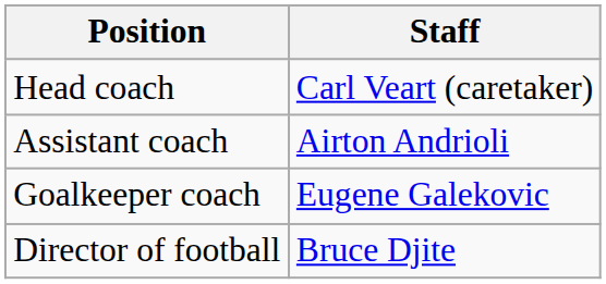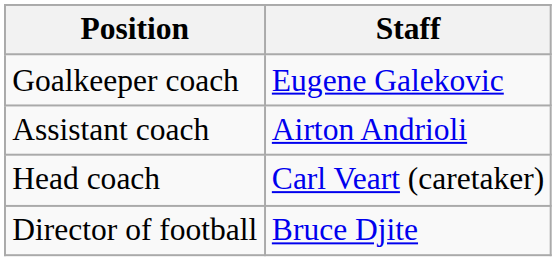rows swapped: Head coach <-> Goalkeeper coach
